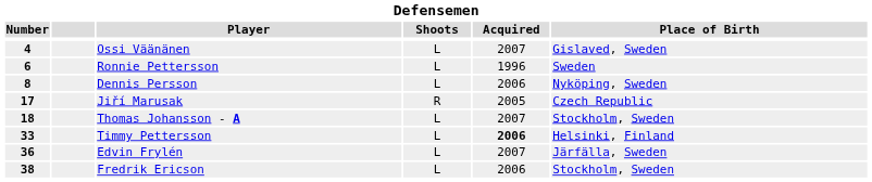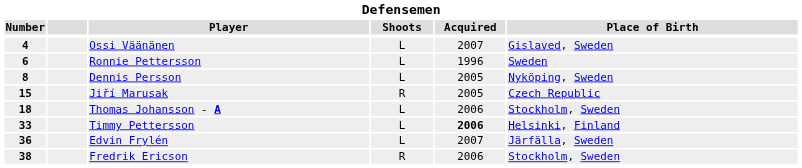Dennis Persson | Acquired: 2006 -> 2005
Jiří Marusak | Number: 17 -> 15
Thomas Johansson - A | Acquired: 2007 -> 2006
Fredrik Ericson | Shoots: L -> R
